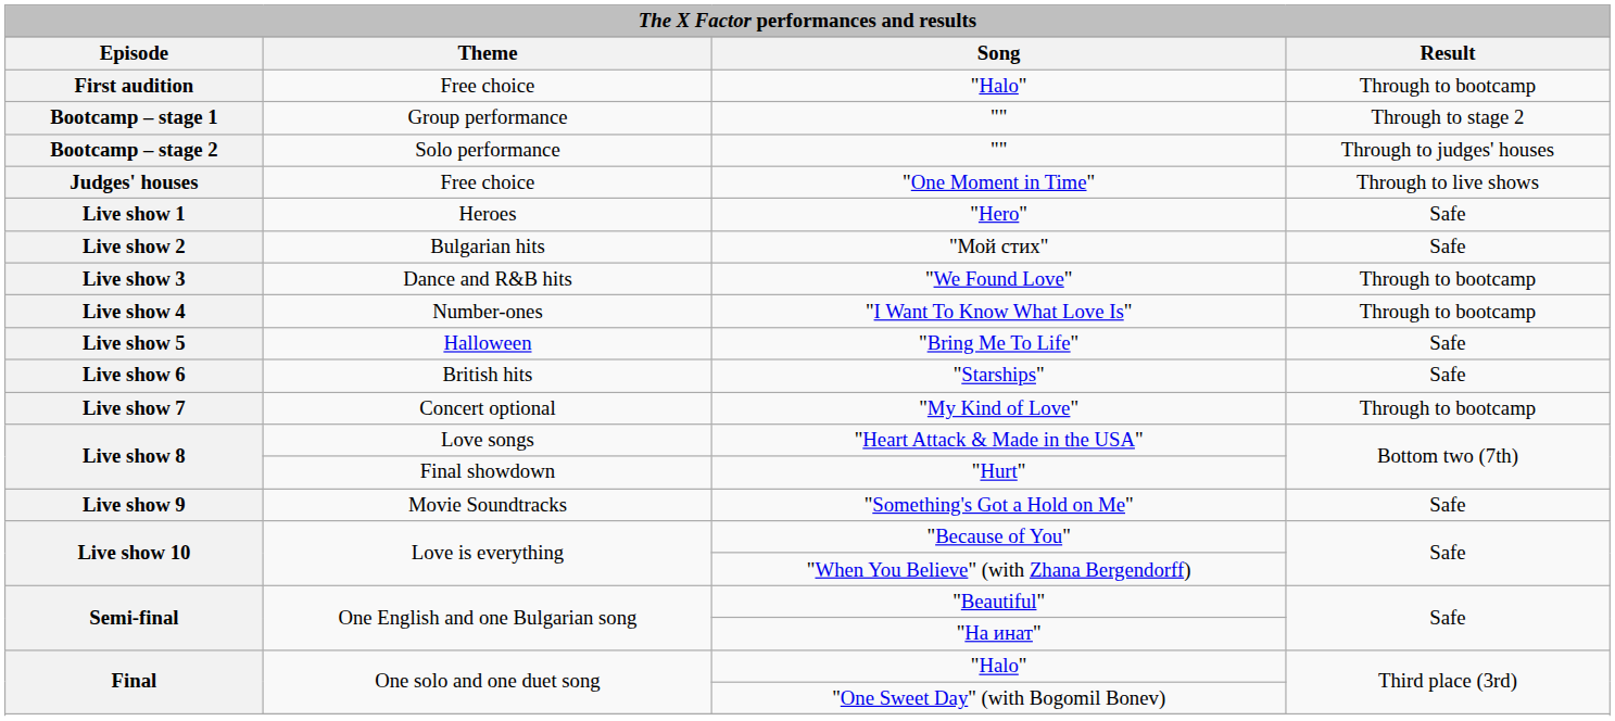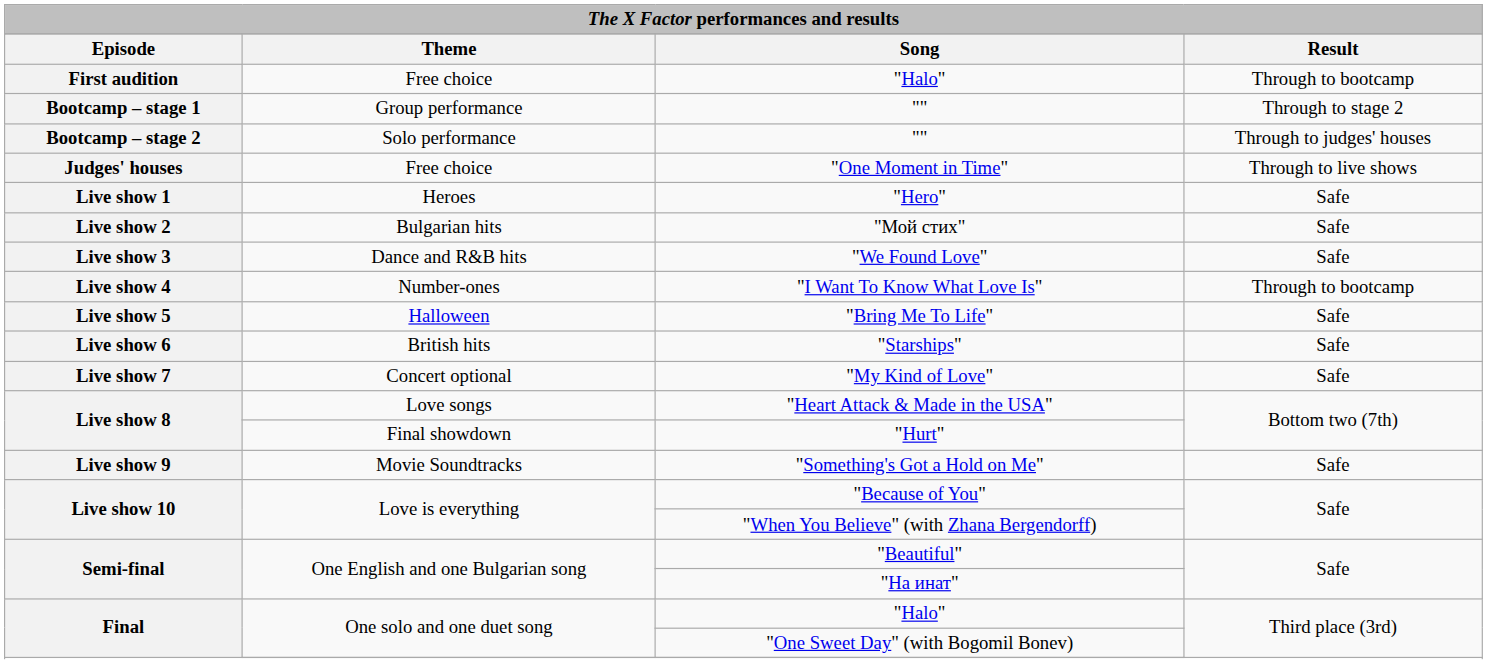"We Found Love" | Result: Through to bootcamp -> Safe
"My Kind of Love" | Result: Through to bootcamp -> Safe
